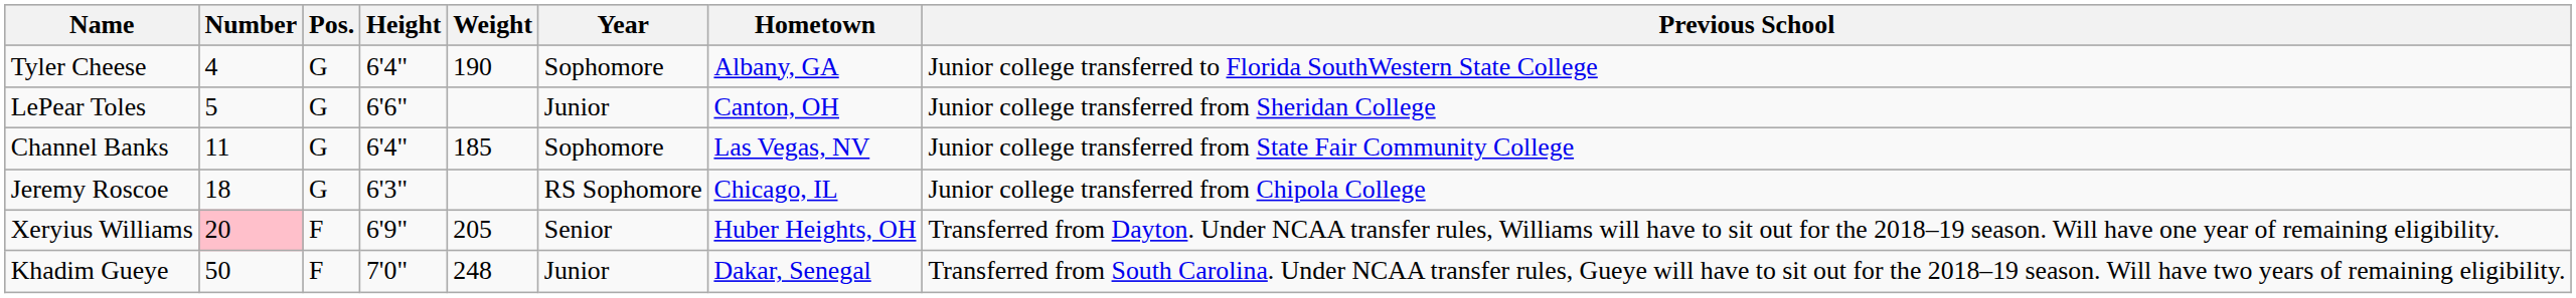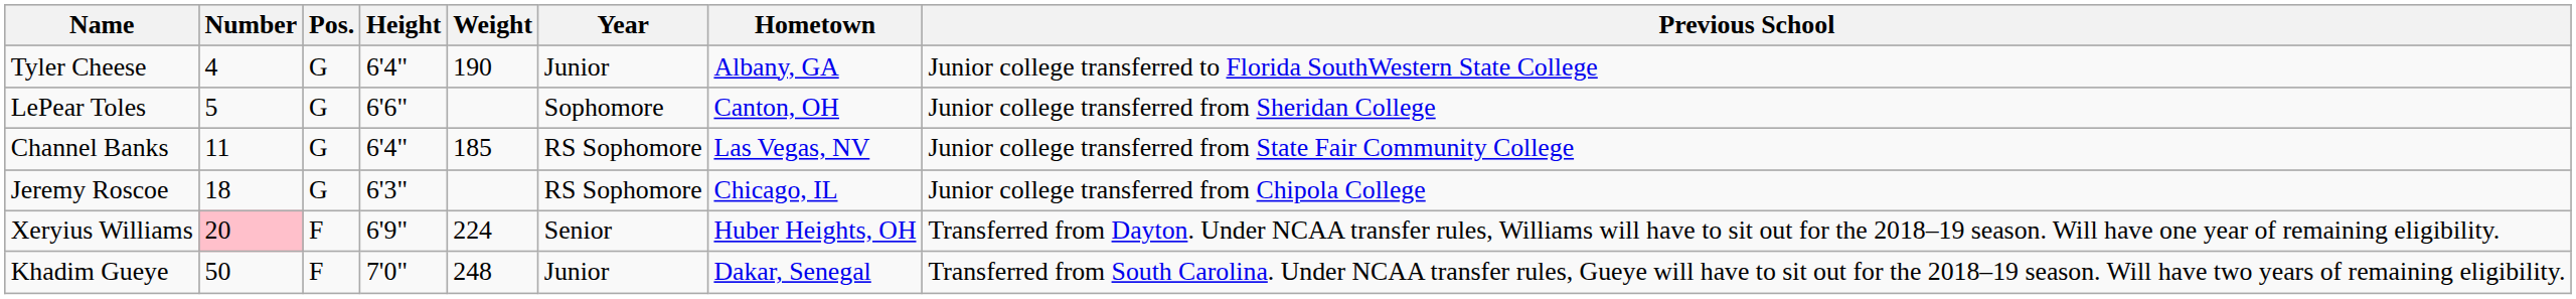Tyler Cheese | Year: Sophomore -> Junior
LePear Toles | Year: Junior -> Sophomore
Channel Banks | Year: Sophomore -> RS Sophomore
Xeryius Williams | Weight: 205 -> 224
